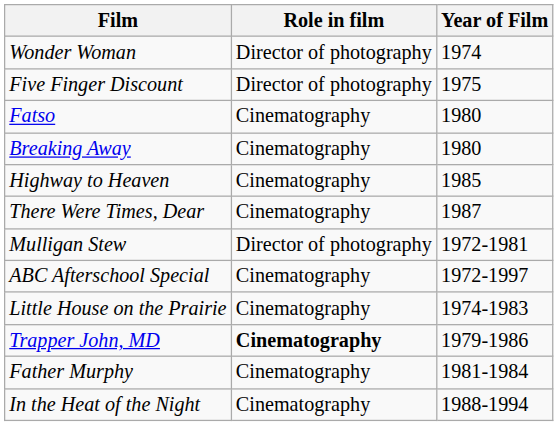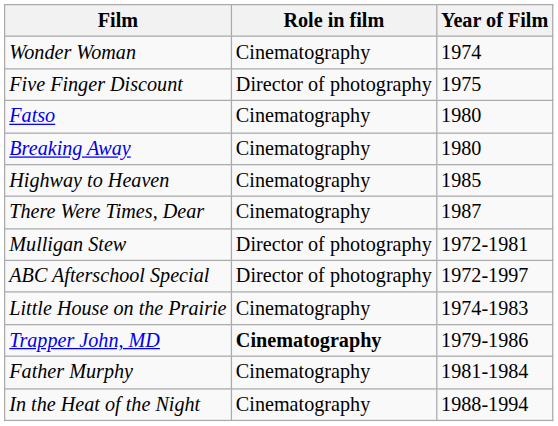Wonder Woman | Role in film: Director of photography -> Cinematography
ABC Afterschool Special | Role in film: Cinematography -> Director of photography
